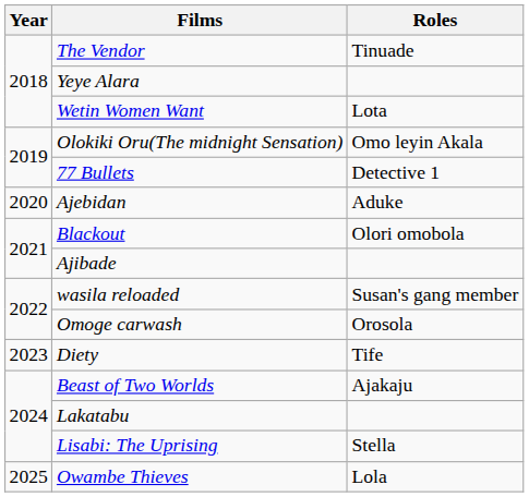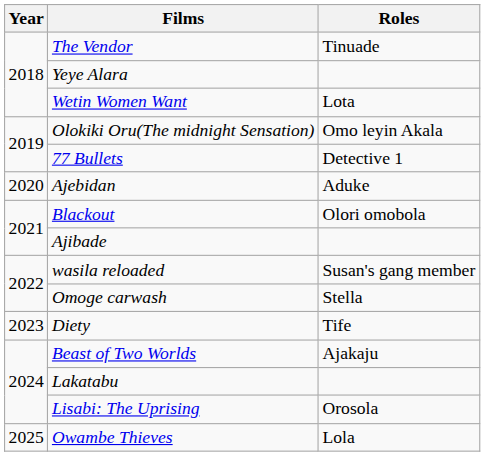Omoge carwash | Roles: Orosola -> Stella
Lisabi: The Uprising | Roles: Stella -> Orosola
